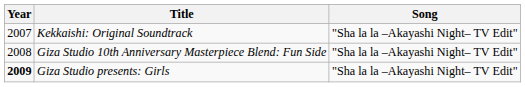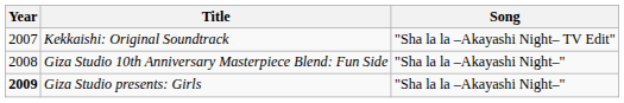Giza Studio 10th Anniversary Masterpiece Blend: Fun Side | Song: "Sha la la –Akayashi Night– TV Edit" -> "Sha la la –Akayashi Night–"
Giza Studio presents: Girls | Song: "Sha la la –Akayashi Night– TV Edit" -> "Sha la la –Akayashi Night–"
